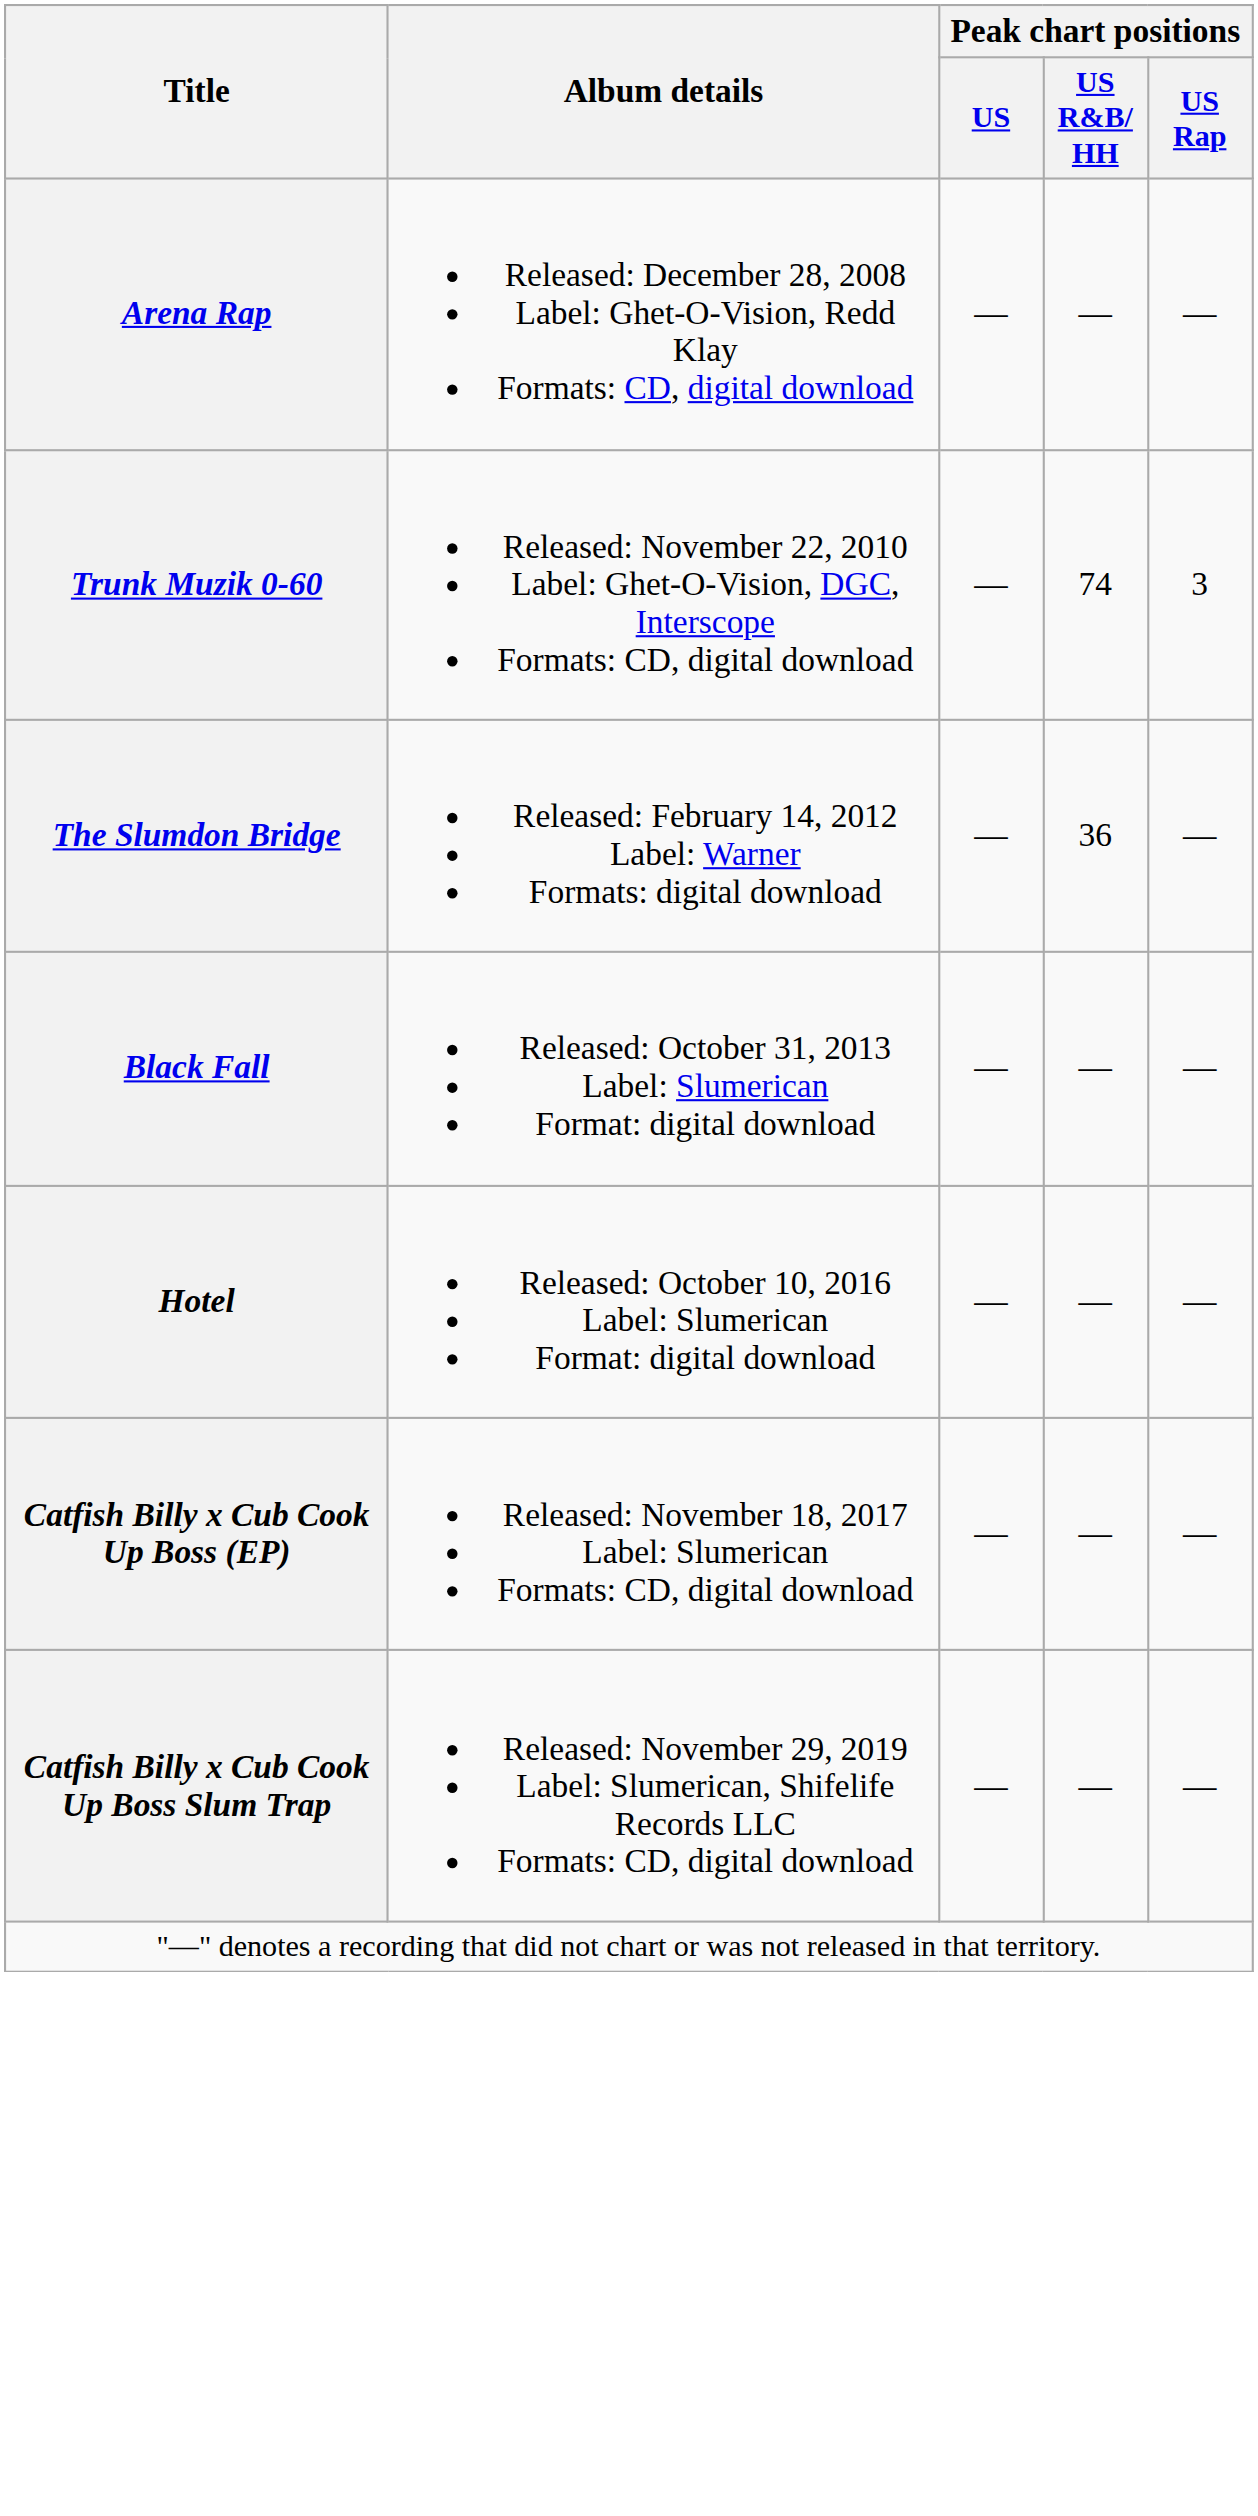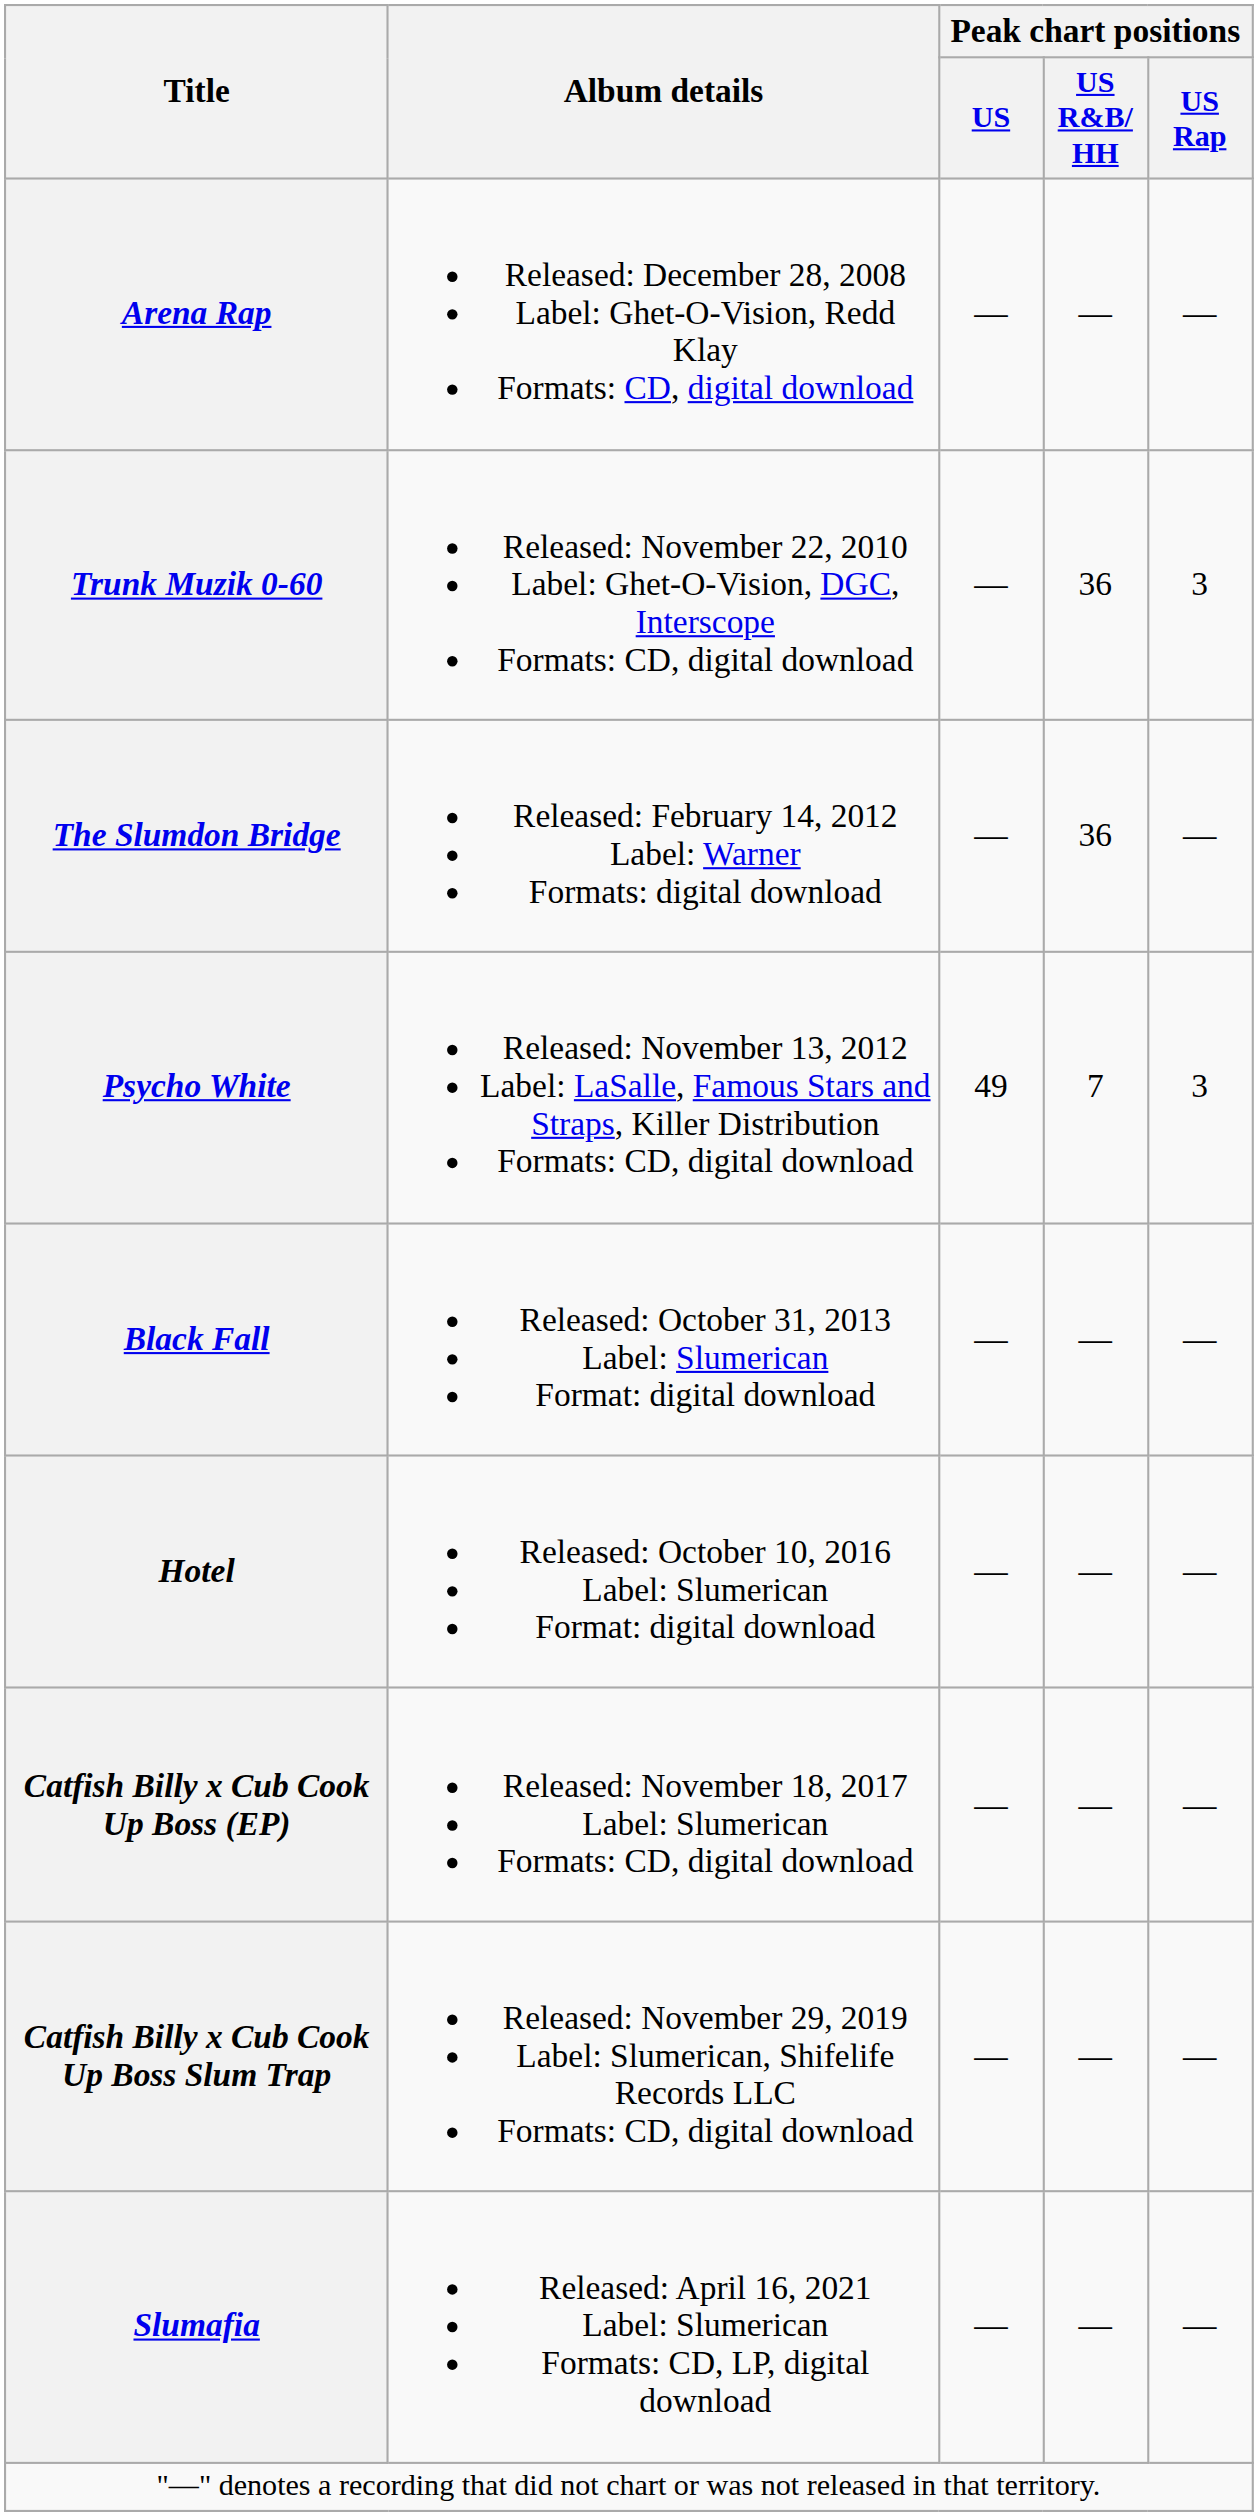Trunk Muzik 0-60 | Peak chart positions / US R&B/ HH: 74 -> 36
+ row: Psycho White | Released: November 13, 2012 Label: LaSalle, Famous Stars and Straps, Killer Distribution Formats: CD, digital download | 49 | 7 | 3
+ row: Slumafia | Released: April 16, 2021 Label: Slumerican Formats: CD, LP, digital download | — | — | —
